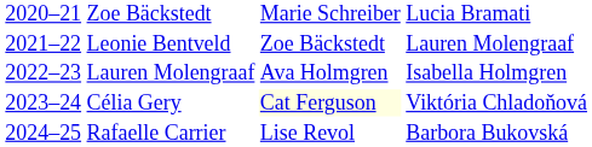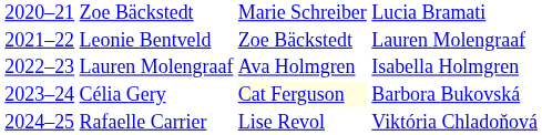Célia Gery | column 4: Viktória Chladoňová -> Barbora Bukovská
Rafaelle Carrier | column 4: Barbora Bukovská -> Viktória Chladoňová
